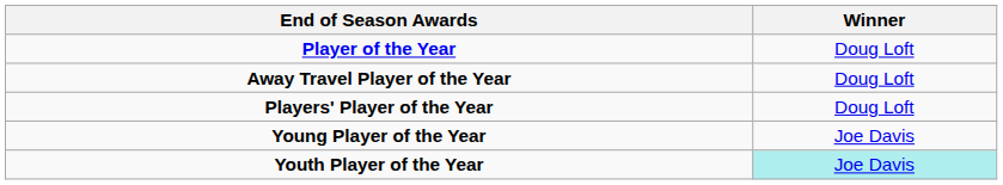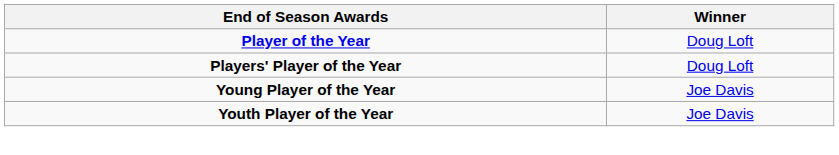- row: Away Travel Player of the Year | Doug Loft
Youth Player of the Year | Winner: paleturquoise background -> no background
